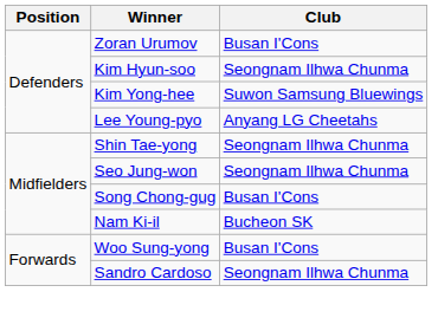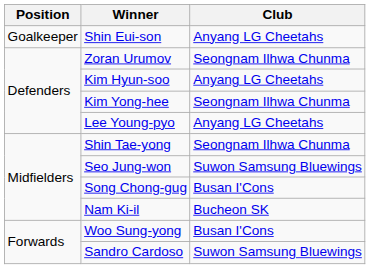+ row: Goalkeeper | Shin Eui-son | Anyang LG Cheetahs
Zoran Urumov | Club: Busan I'Cons -> Seongnam Ilhwa Chunma
Kim Hyun-soo | Club: Seongnam Ilhwa Chunma -> Anyang LG Cheetahs
Kim Yong-hee | Club: Suwon Samsung Bluewings -> Seongnam Ilhwa Chunma
Seo Jung-won | Club: Seongnam Ilhwa Chunma -> Suwon Samsung Bluewings
Sandro Cardoso | Club: Seongnam Ilhwa Chunma -> Suwon Samsung Bluewings
